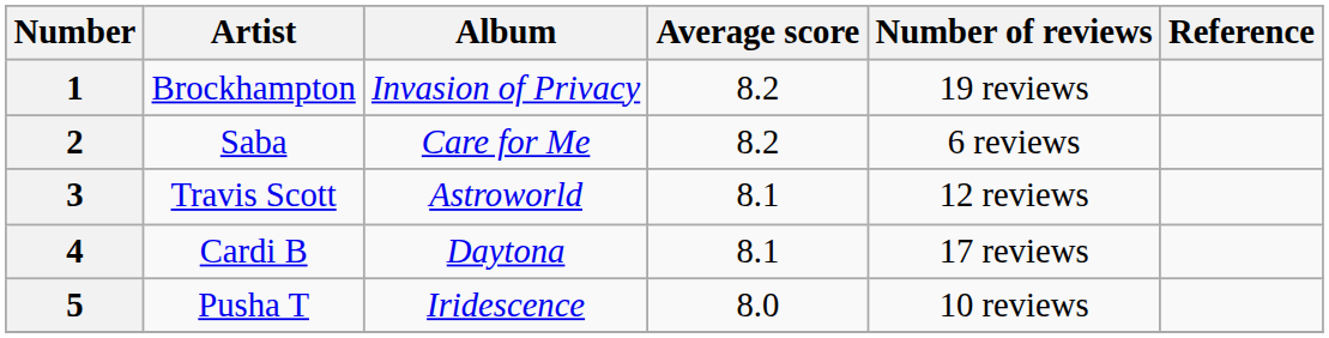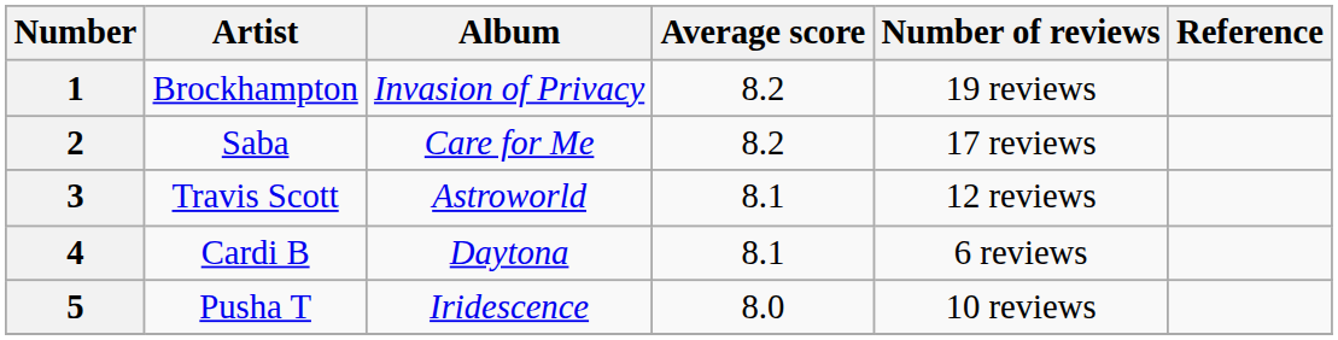2 | Number of reviews: 6 reviews -> 17 reviews
4 | Number of reviews: 17 reviews -> 6 reviews
